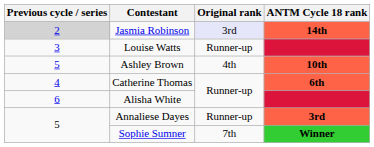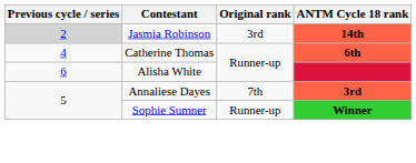Jasmia Robinson | Original rank: lavender background -> no background
- row: 3 | Louise Watts | Runner-up
- row: 5 | Ashley Brown | 4th | 10th
Annaliese Dayes | Original rank: Runner-up -> 7th
Sophie Sumner | Original rank: 7th -> Runner-up
